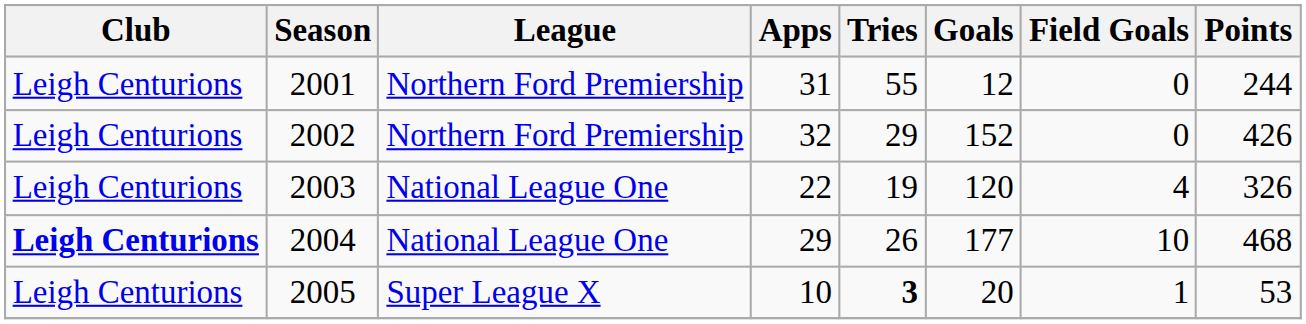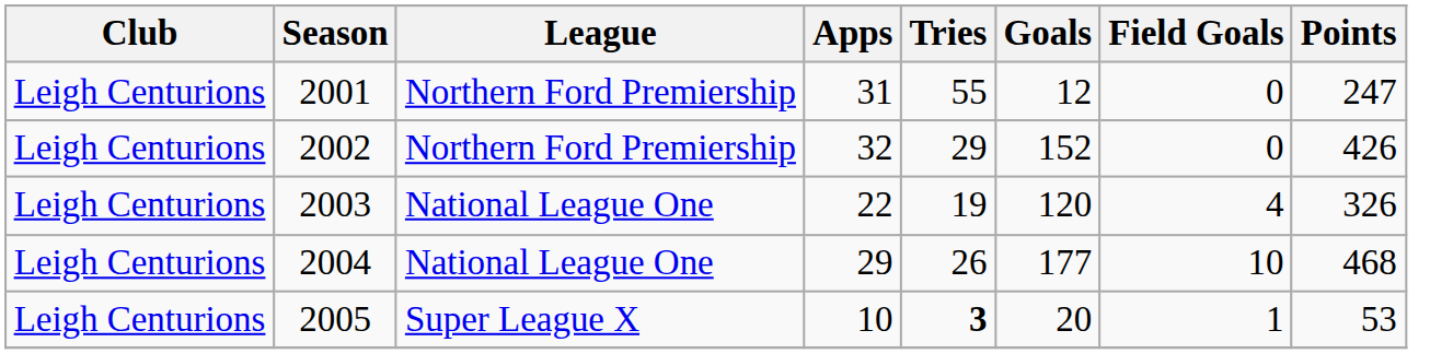2001 | Points: 244 -> 247
2004 | Club: bold -> normal
